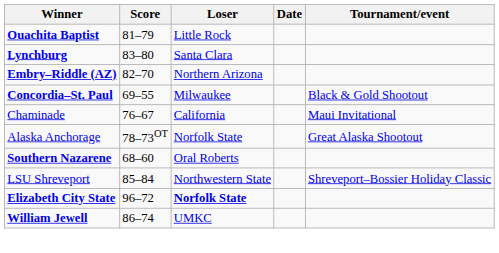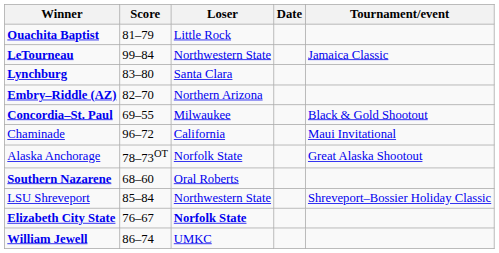+ row: LeTourneau | 99–84 | Northwestern State | Jamaica Classic
Chaminade | Score: 76–67 -> 96–72
Elizabeth City State | Score: 96–72 -> 76–67
